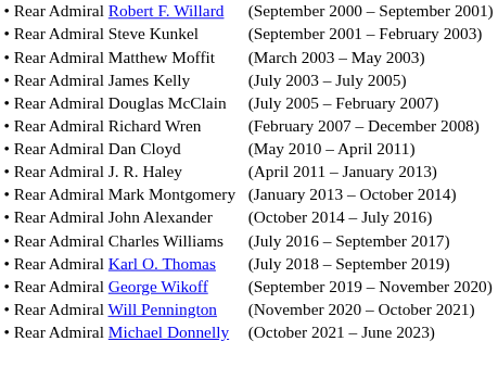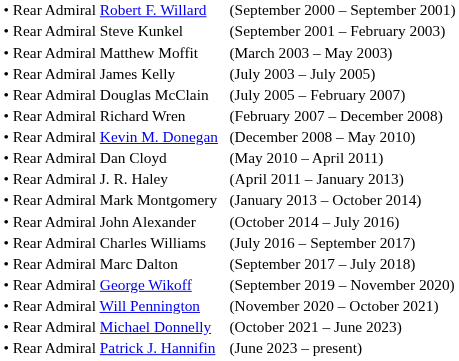+ row: • Rear Admiral Kevin M. Donegan | (December 2008 – May 2010)
+ row: • Rear Admiral Marc Dalton | (September 2017 – July 2018)
- row: • Rear Admiral Karl O. Thomas | (July 2018 – September 2019)
+ row: • Rear Admiral Patrick J. Hannifin | (June 2023 – present)
